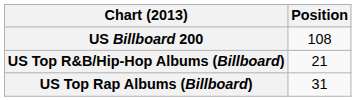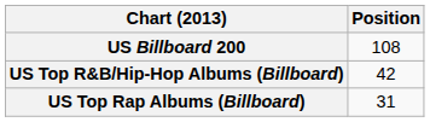US Top R&B/Hip-Hop Albums (Billboard) | Position: 21 -> 42
